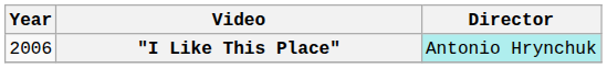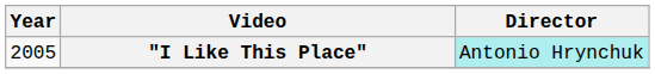"I Like This Place" | Year: 2006 -> 2005
